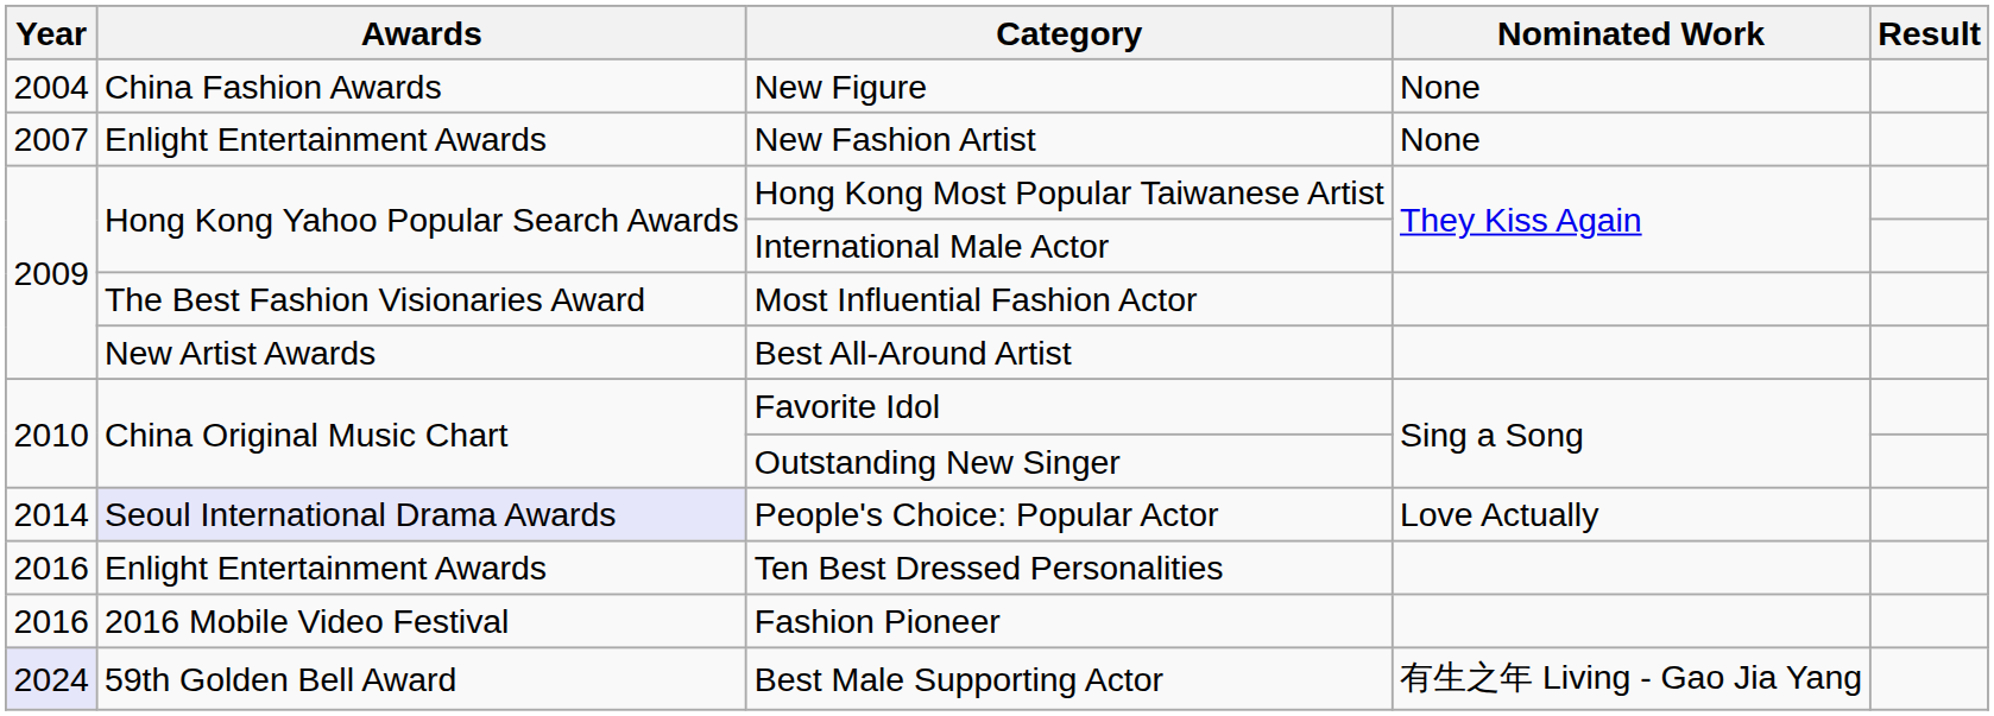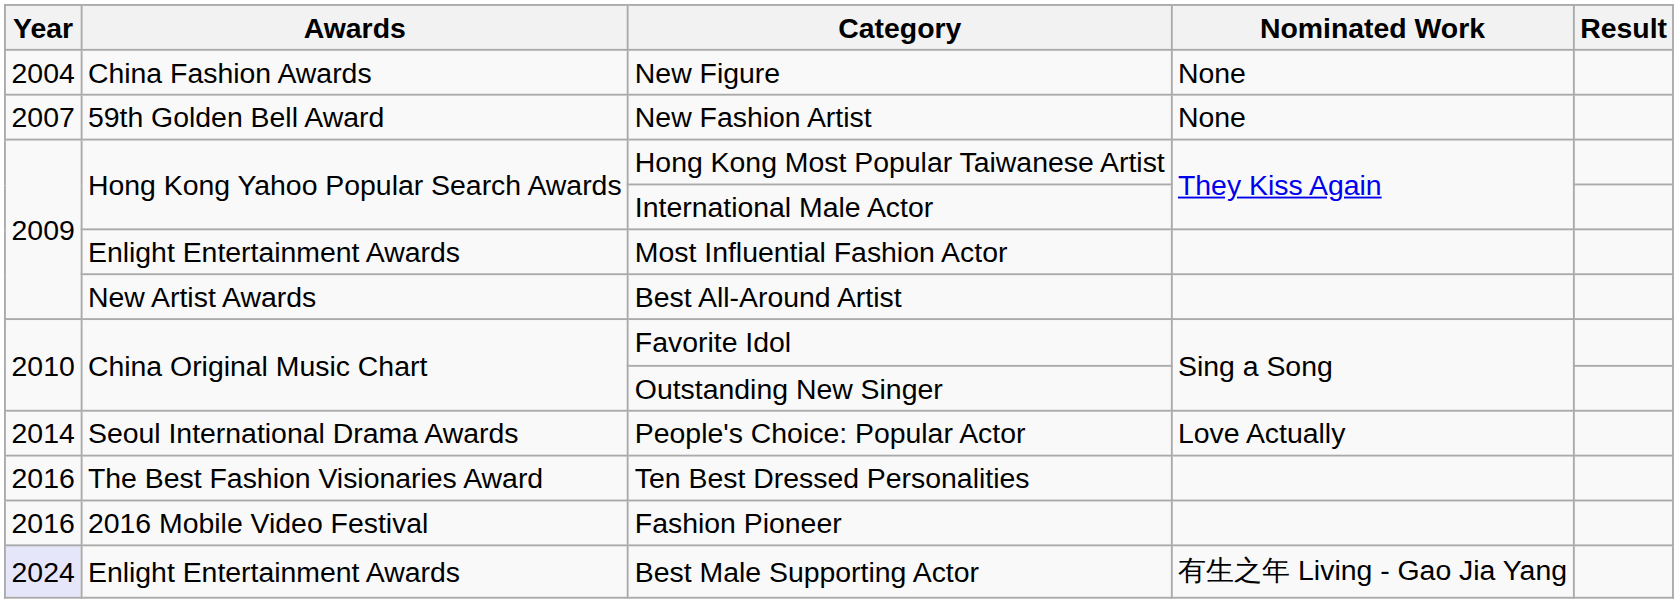New Fashion Artist | Awards: Enlight Entertainment Awards -> 59th Golden Bell Award
Most Influential Fashion Actor | Awards: The Best Fashion Visionaries Award -> Enlight Entertainment Awards
People's Choice: Popular Actor | Awards: lavender background -> no background
Ten Best Dressed Personalities | Awards: Enlight Entertainment Awards -> The Best Fashion Visionaries Award
Best Male Supporting Actor | Awards: 59th Golden Bell Award -> Enlight Entertainment Awards
